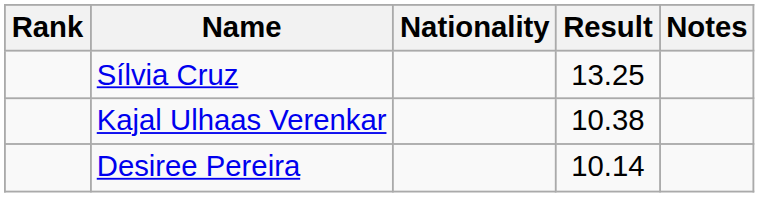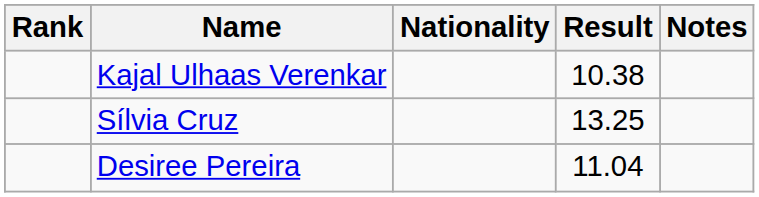rows swapped: Sílvia Cruz <-> Kajal Ulhaas Verenkar
Desiree Pereira | Result: 10.14 -> 11.04
